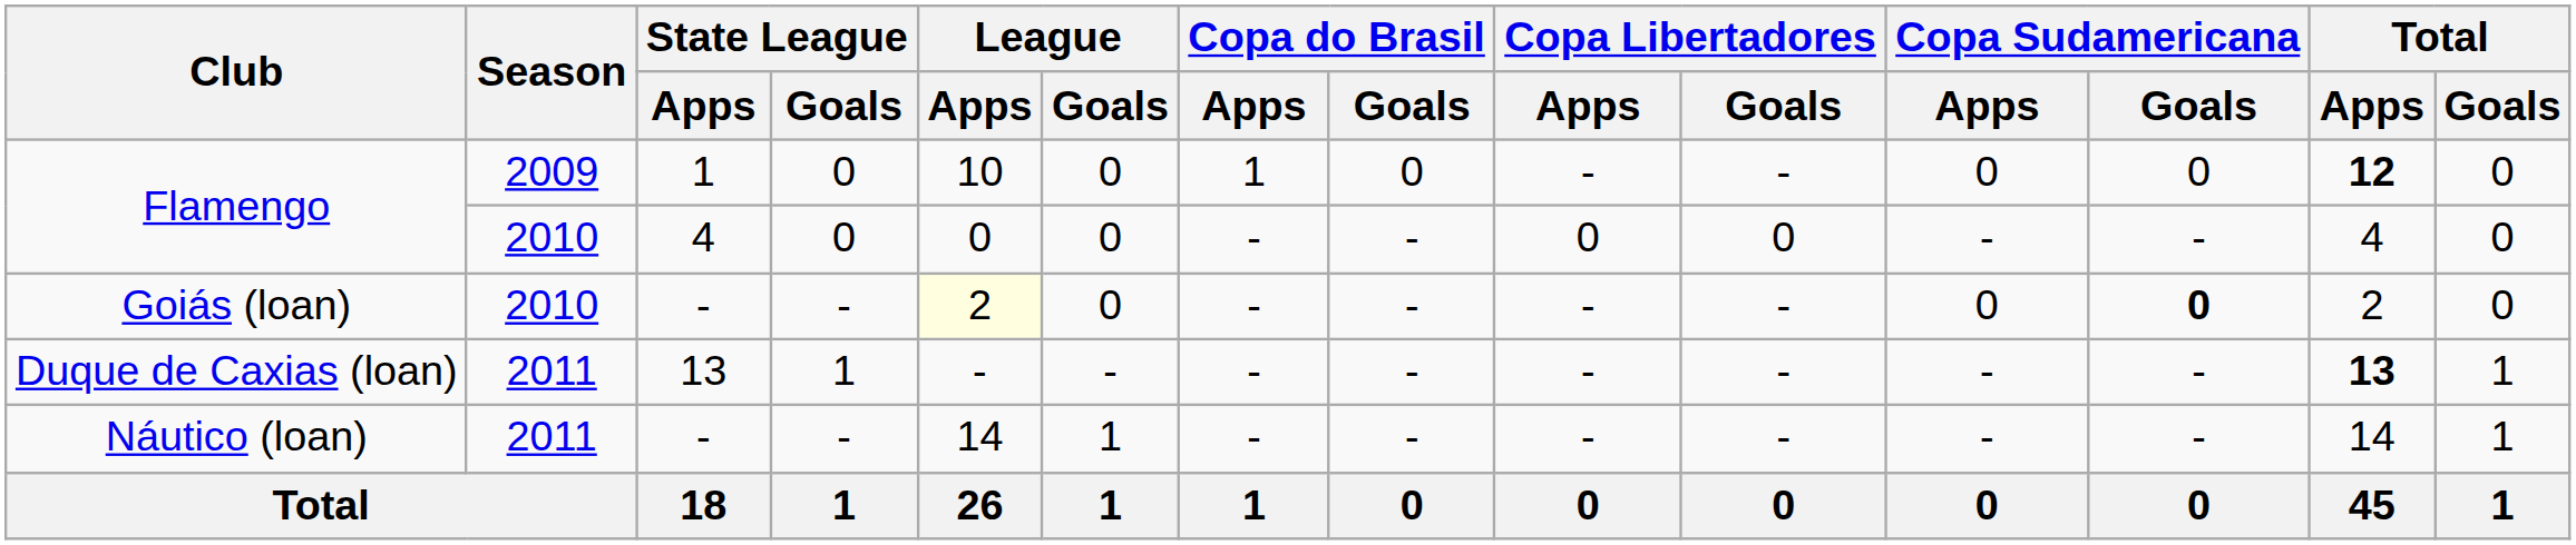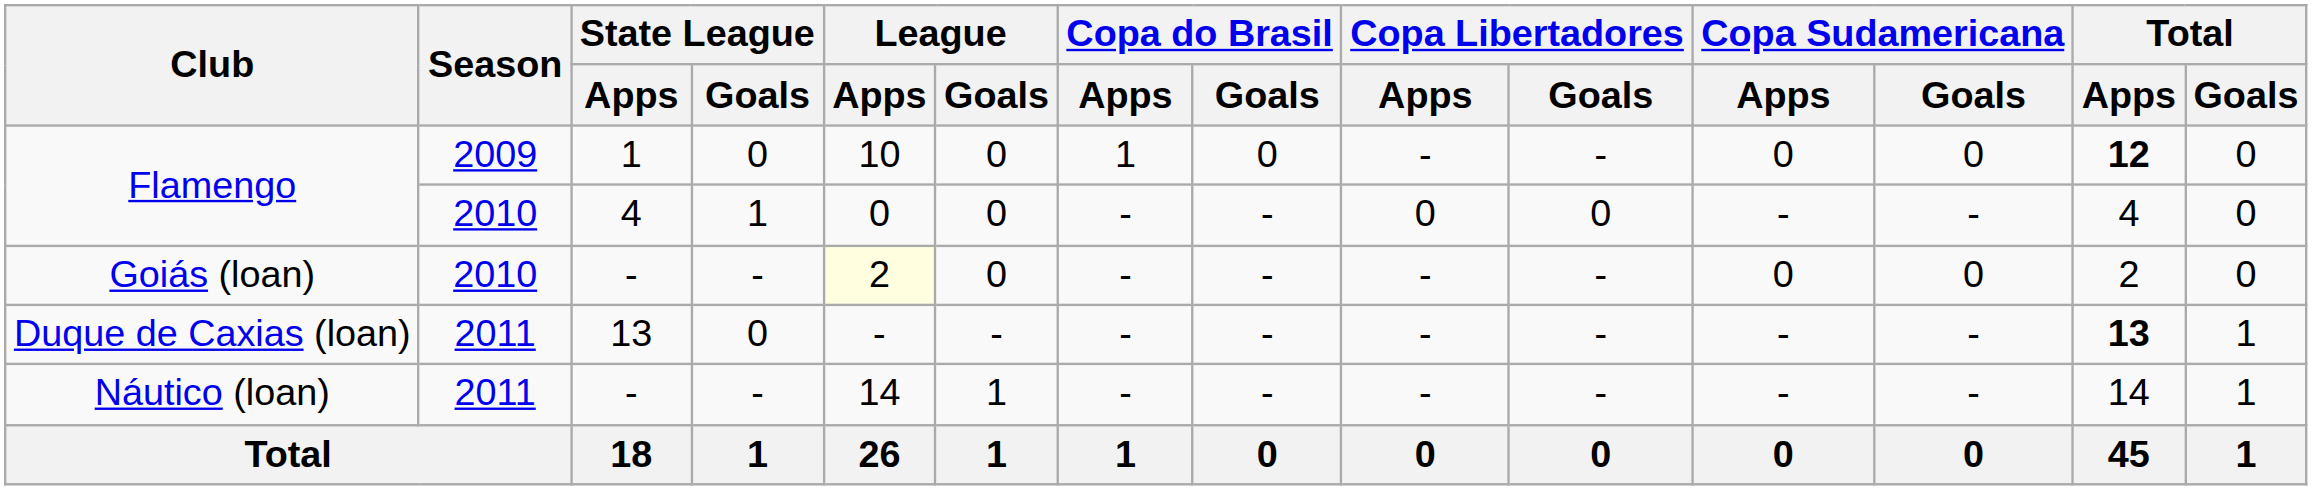Flamengo / 4 | State League / Goals: 0 -> 1
Goiás (loan) | Copa Sudamericana / Goals: bold -> normal
Duque de Caxias (loan) | State League / Goals: 1 -> 0
